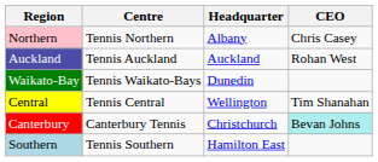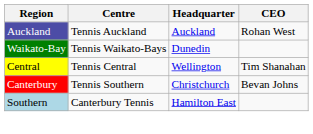- row: Northern | Tennis Northern | Albany | Chris Casey
Canterbury | Centre: Canterbury Tennis -> Tennis Southern
Canterbury | CEO: paleturquoise background -> no background
Southern | Centre: Tennis Southern -> Canterbury Tennis
